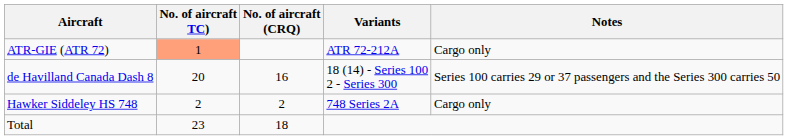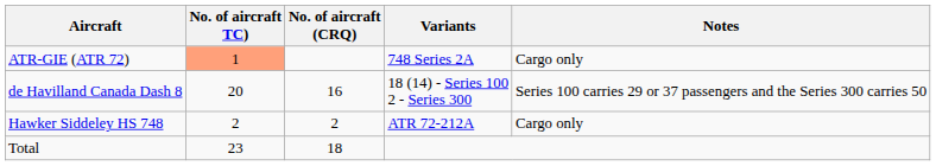ATR-GIE (ATR 72) | Variants: ATR 72-212A -> 748 Series 2A
Hawker Siddeley HS 748 | Variants: 748 Series 2A -> ATR 72-212A
